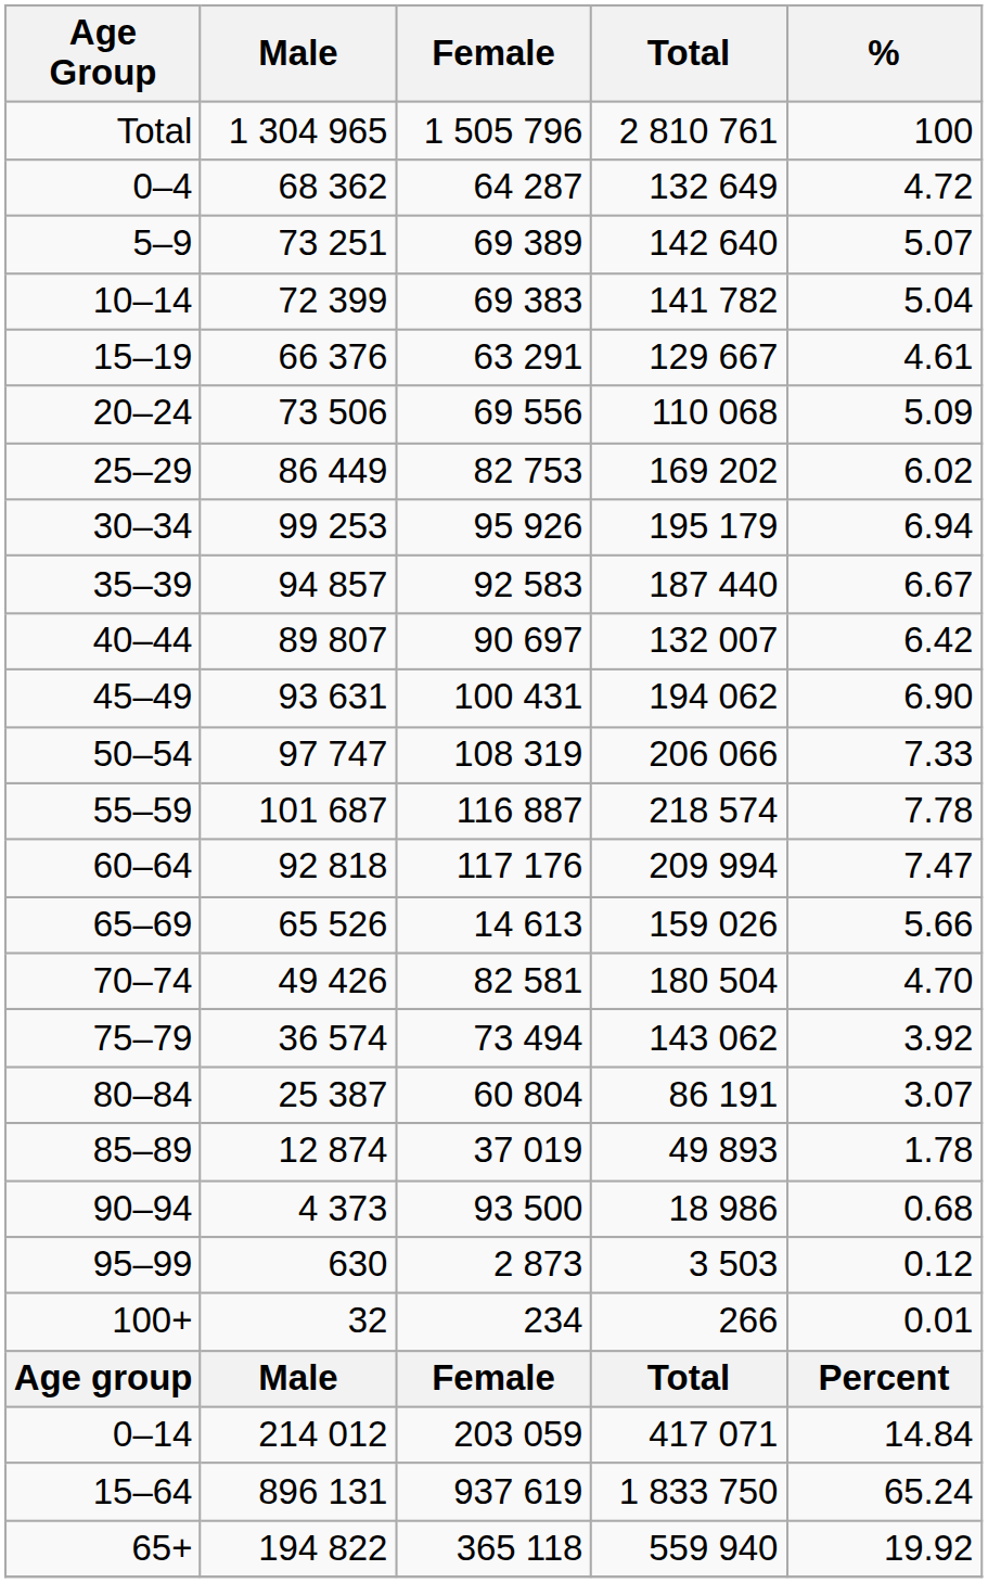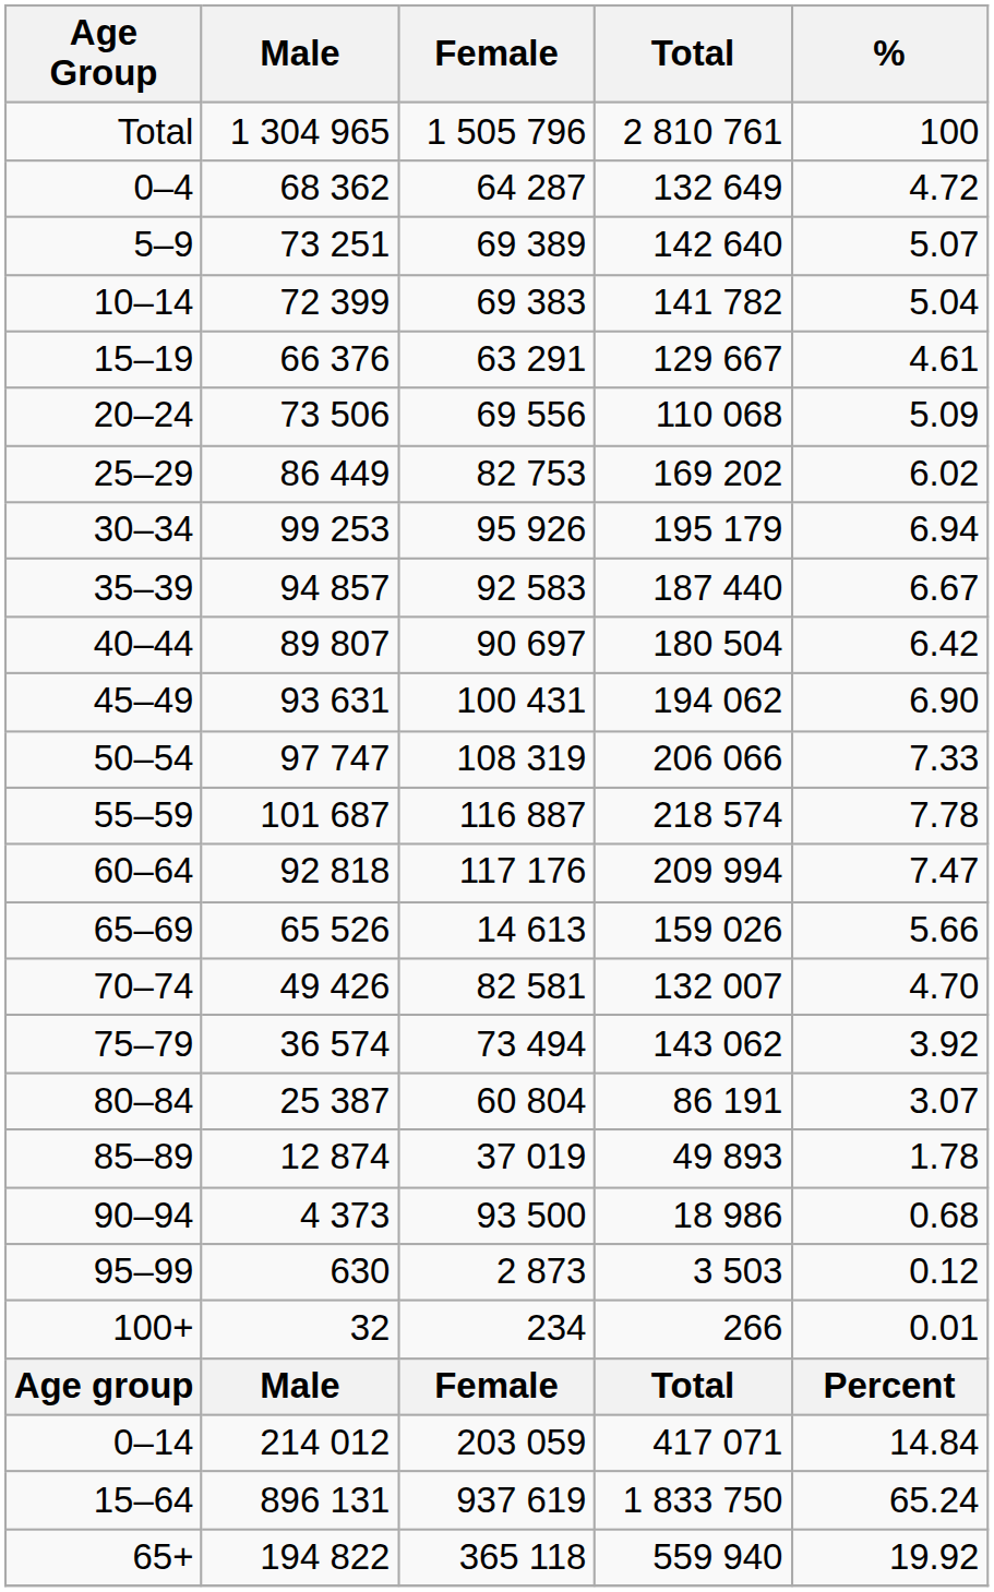40–44 | Total: 132 007 -> 180 504
70–74 | Total: 180 504 -> 132 007
